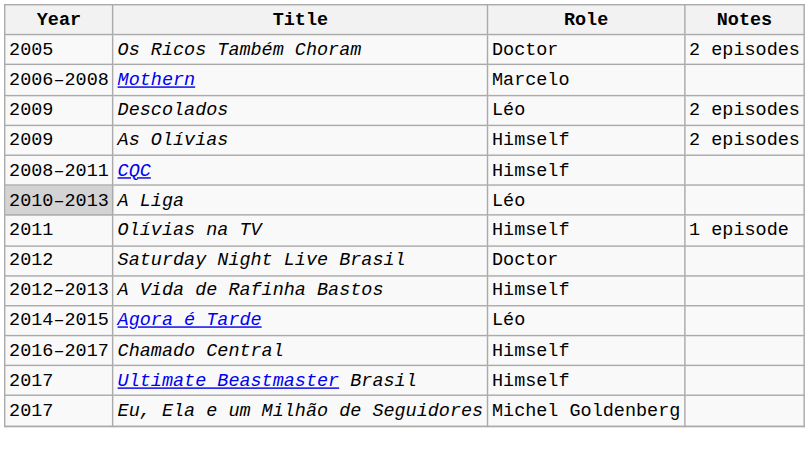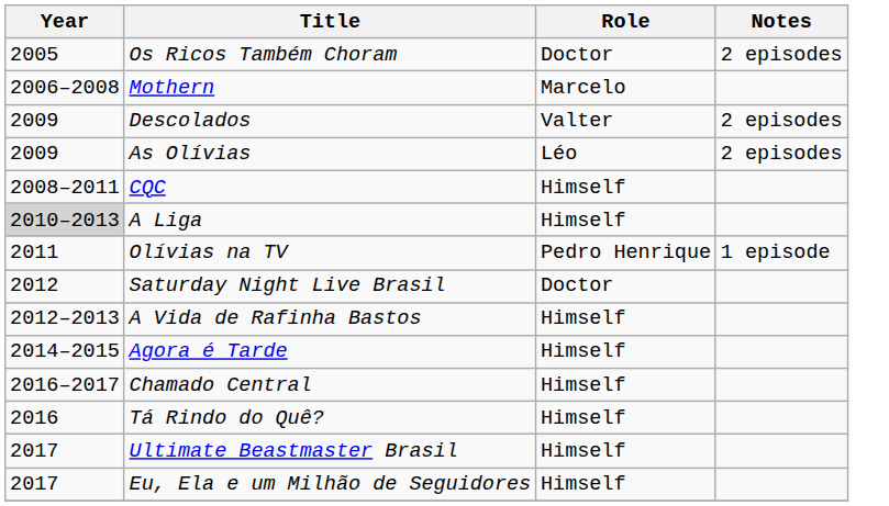Descolados | Role: Léo -> Valter
As Olívias | Role: Himself -> Léo
A Liga | Role: Léo -> Himself
Olívias na TV | Role: Himself -> Pedro Henrique
Agora é Tarde | Role: Léo -> Himself
+ row: 2016 | Tá Rindo do Quê? | Himself
Eu, Ela e um Milhão de Seguidores | Role: Michel Goldenberg -> Himself
